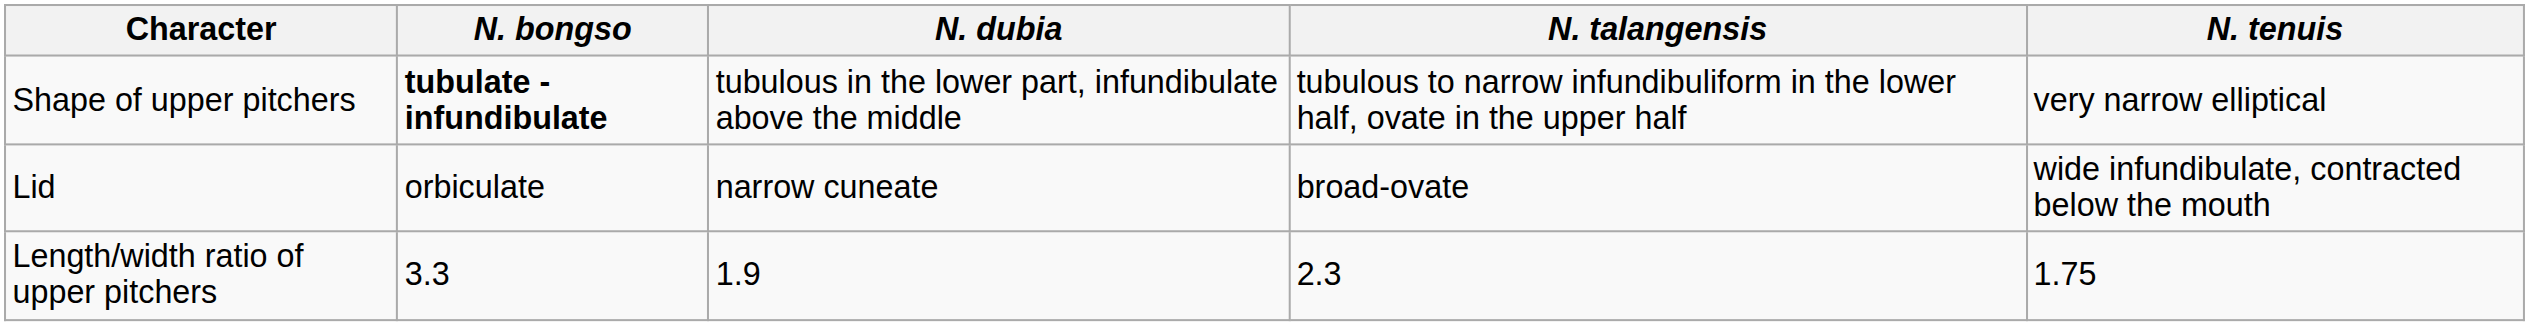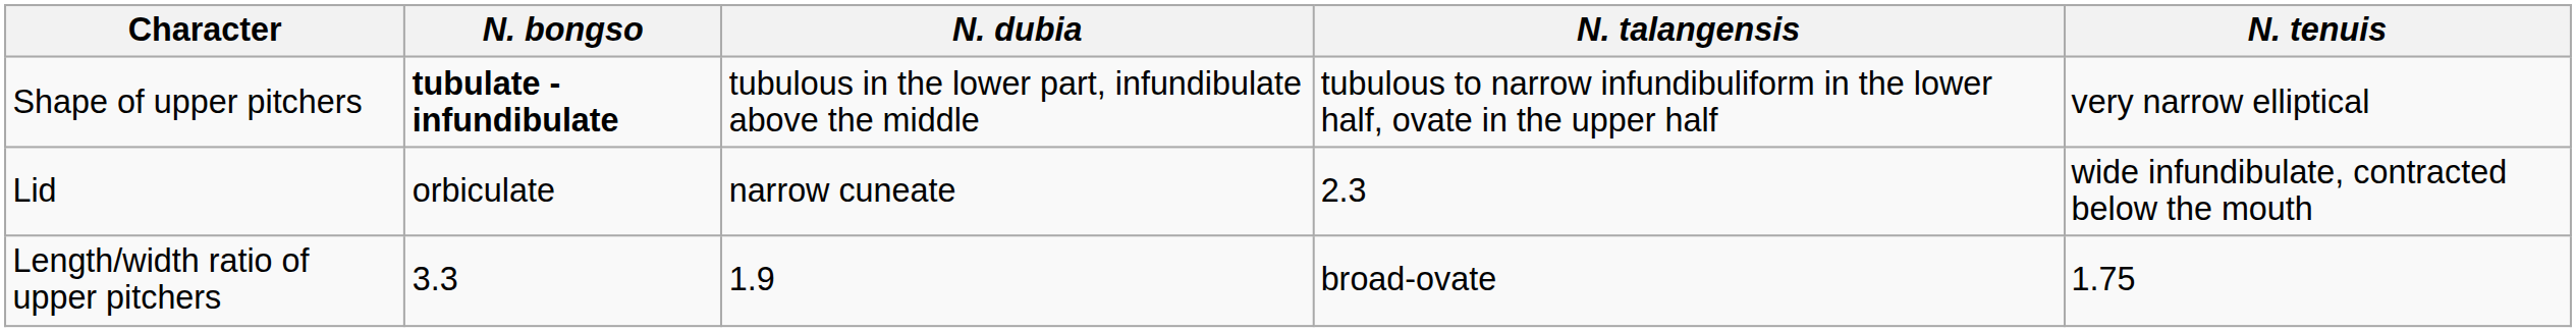Lid | N. talangensis: broad-ovate -> 2.3
Length/width ratio of upper pitchers | N. talangensis: 2.3 -> broad-ovate
